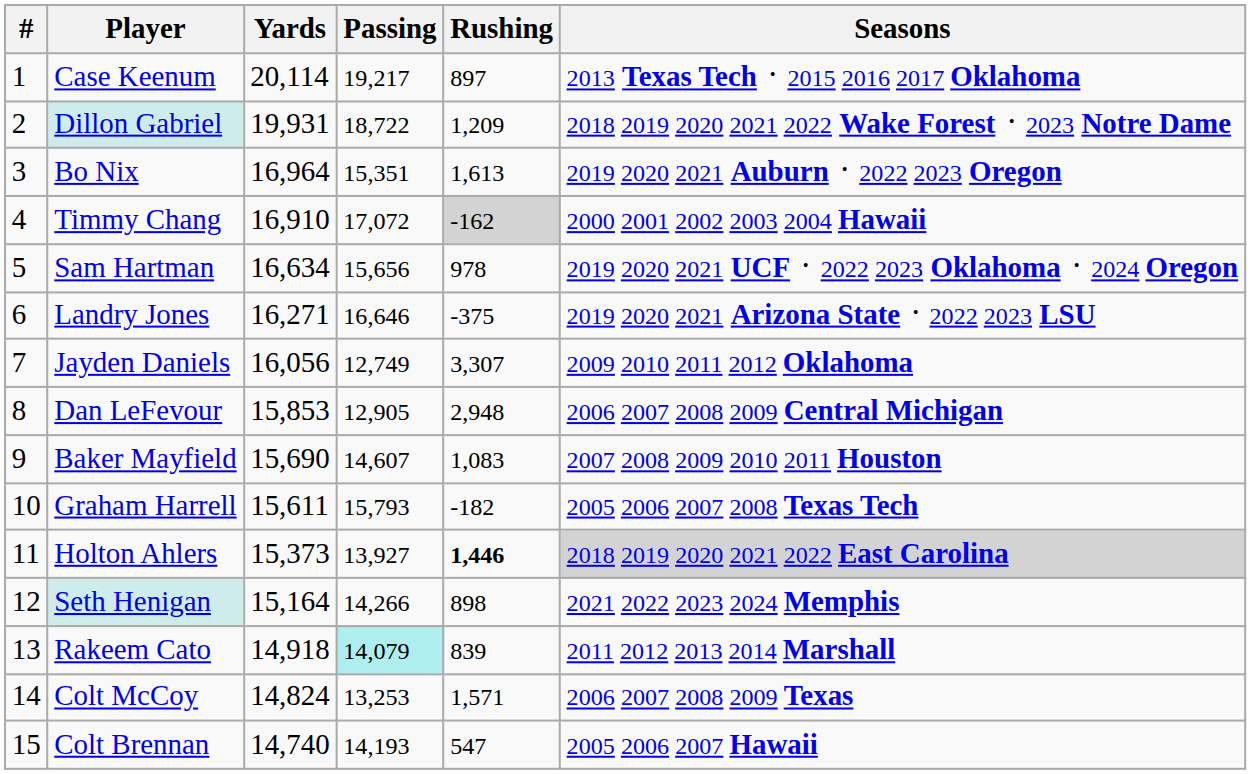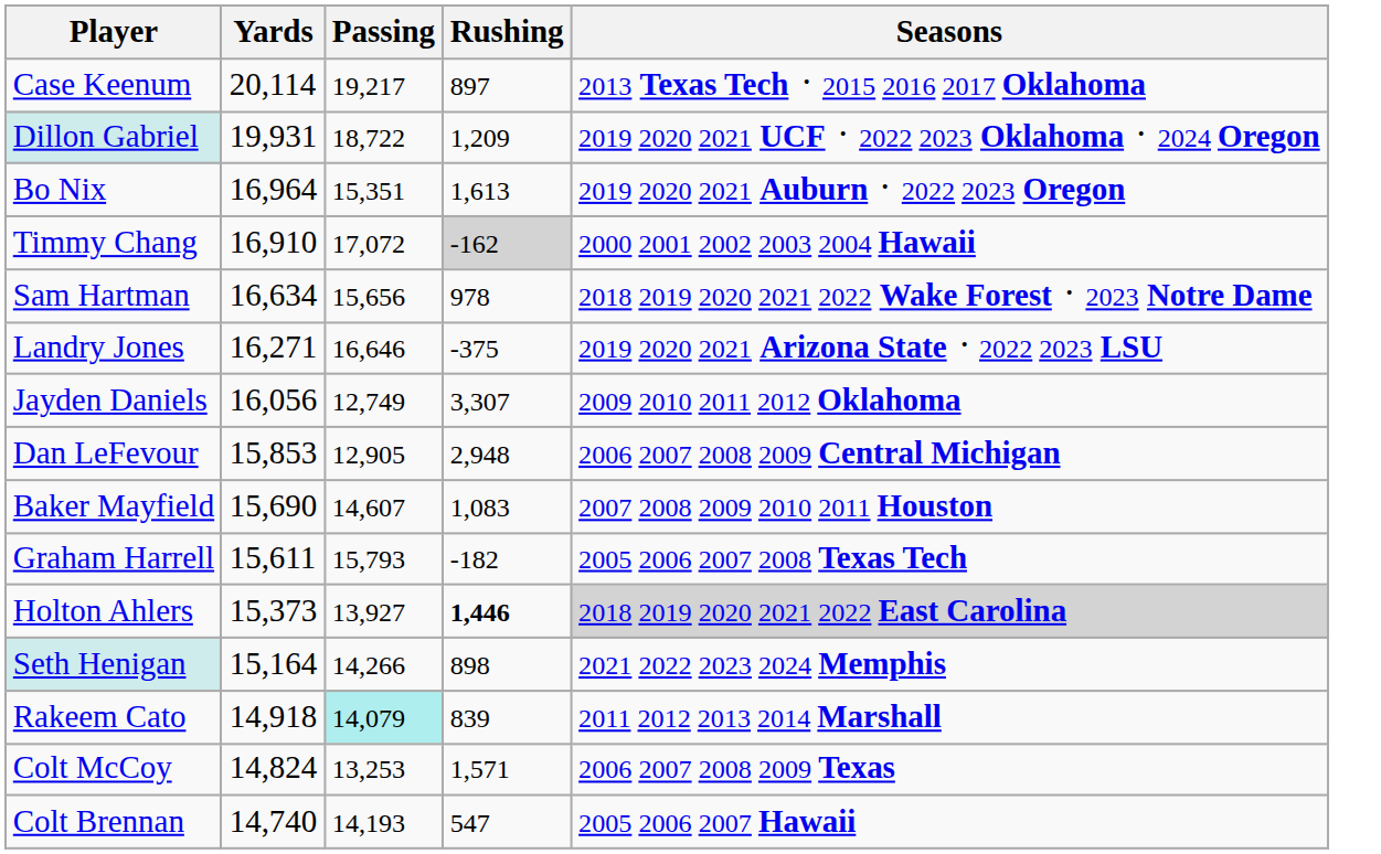- column: # | 1 | 2 | 3 | 4 | 5 | 6 | 7 | 8 | 9 | 10 | 11 | 12 | 13 | 14 | 15
Dillon Gabriel | Seasons: 2018 2019 2020 2021 2022 Wake Forest ᛫ 2023 Notre Dame -> 2019 2020 2021 UCF ᛫ 2022 2023 Oklahoma ᛫ 2024 Oregon
Sam Hartman | Seasons: 2019 2020 2021 UCF ᛫ 2022 2023 Oklahoma ᛫ 2024 Oregon -> 2018 2019 2020 2021 2022 Wake Forest ᛫ 2023 Notre Dame
